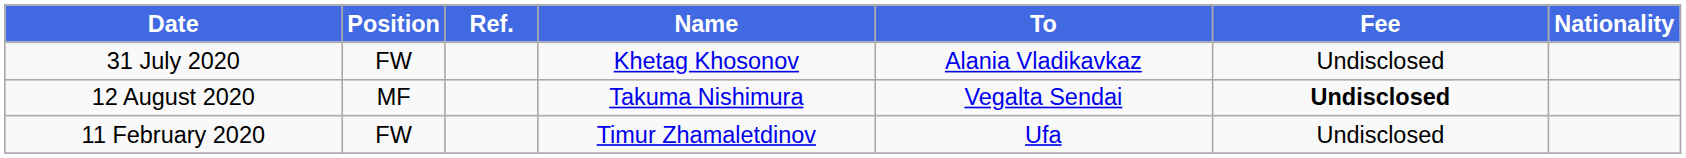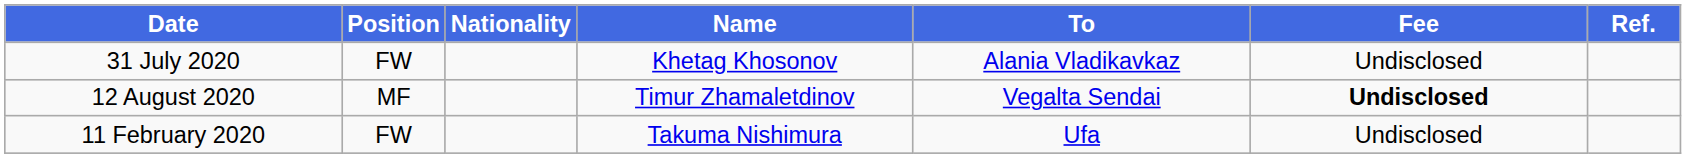columns swapped: Nationality <-> Ref.
12 August 2020 | Name: Takuma Nishimura -> Timur Zhamaletdinov
11 February 2020 | Name: Timur Zhamaletdinov -> Takuma Nishimura
